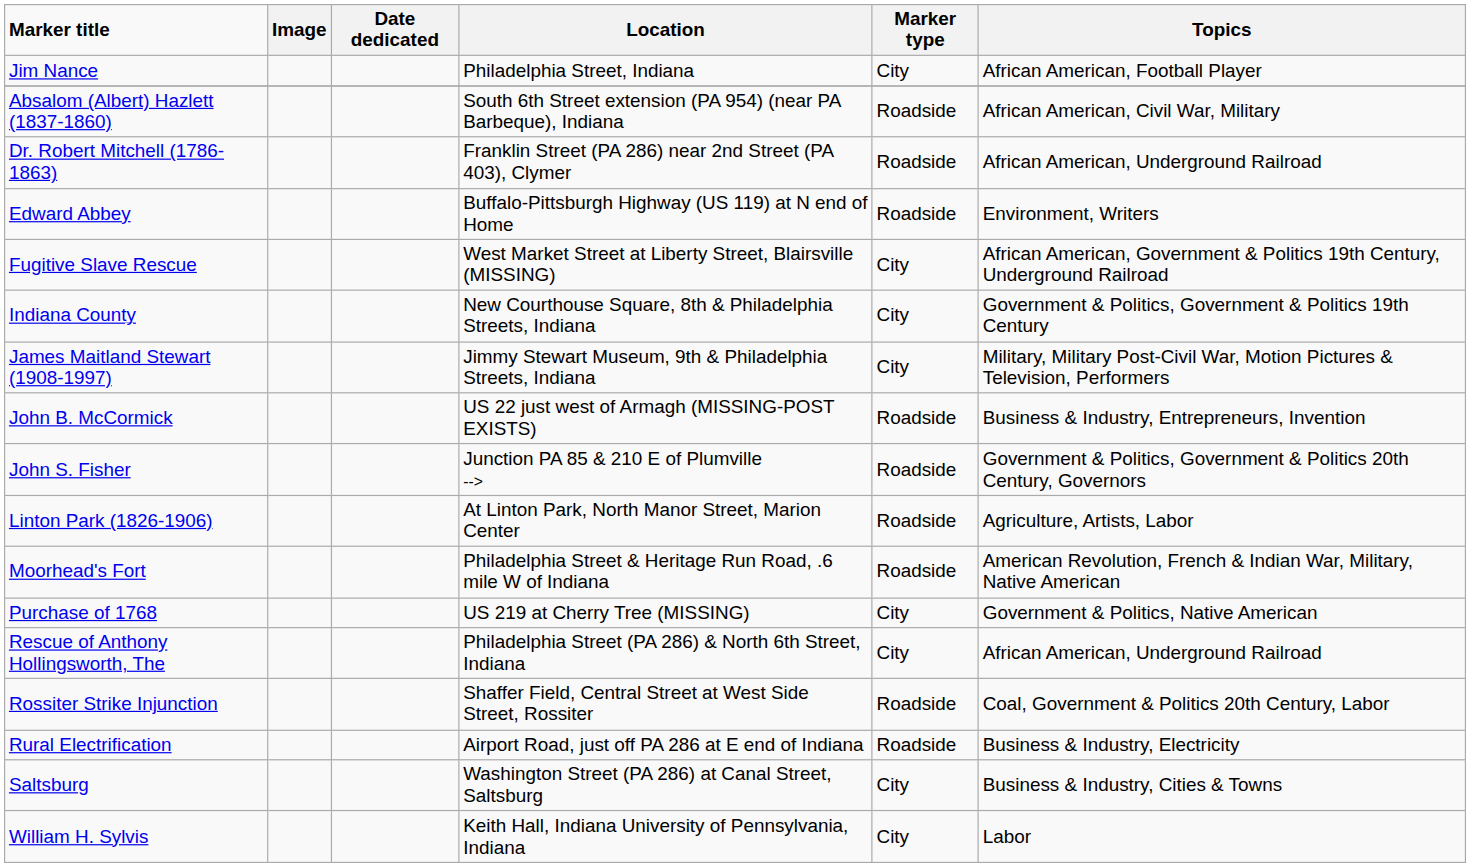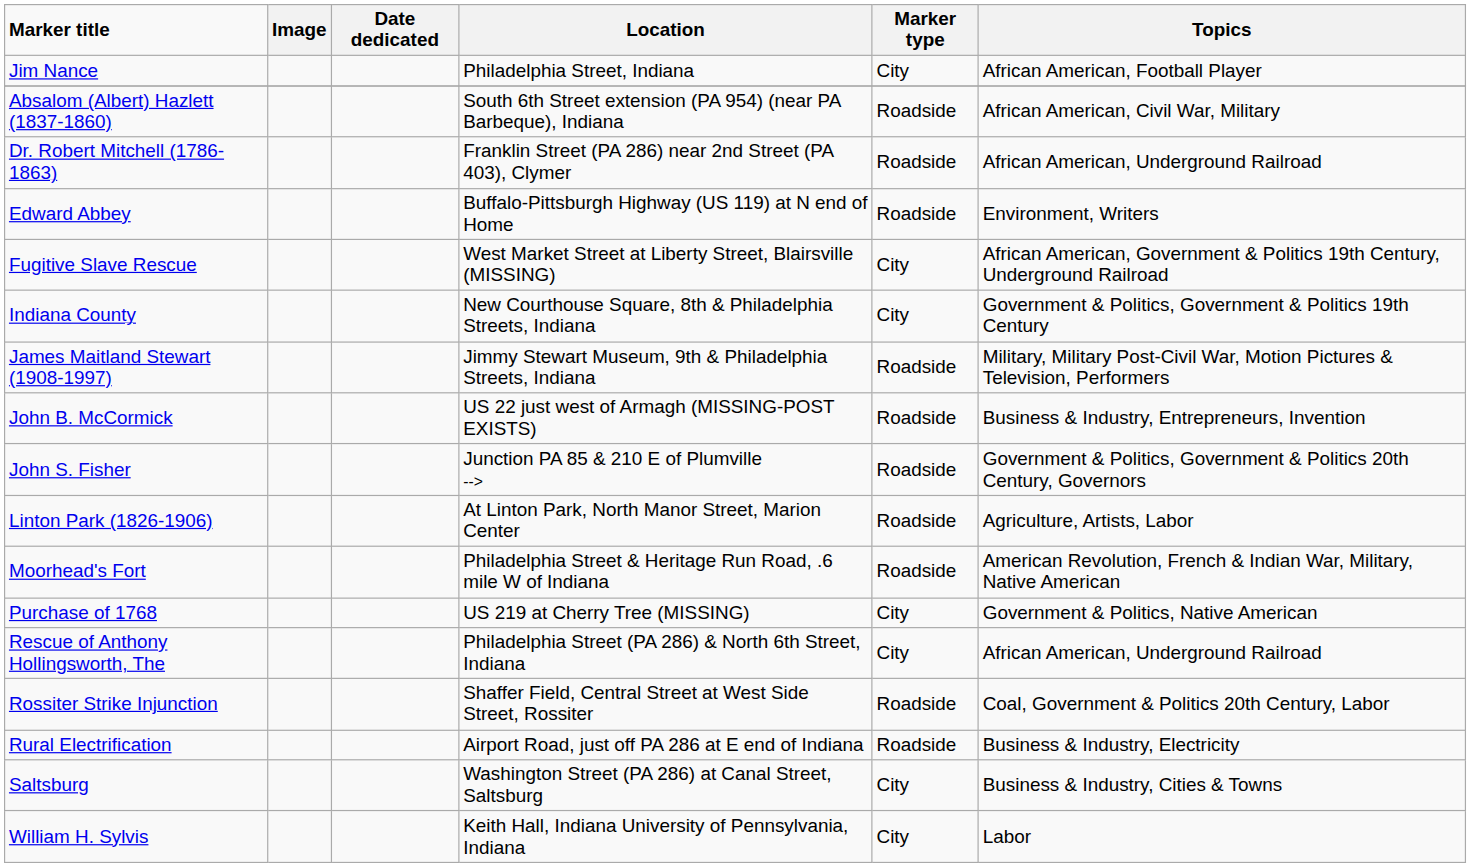James Maitland Stewart (1908-1997) | Marker type: City -> Roadside
